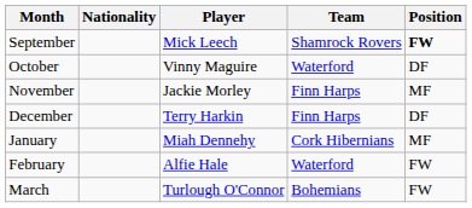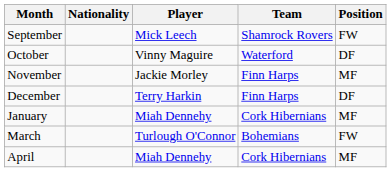September | Position: bold -> normal
- row: February | Alfie Hale | Waterford | FW
+ row: April | Miah Dennehy | Cork Hibernians | MF
